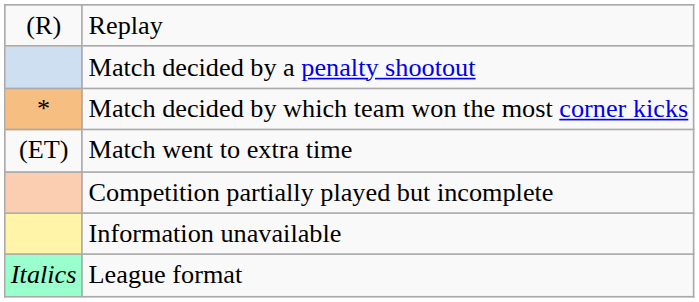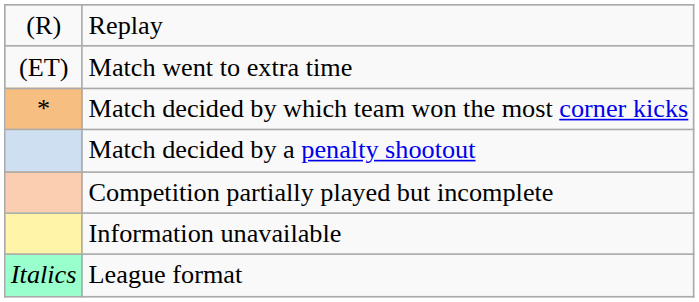rows swapped: Match went to extra time <-> Match decided by a penalty shootout
